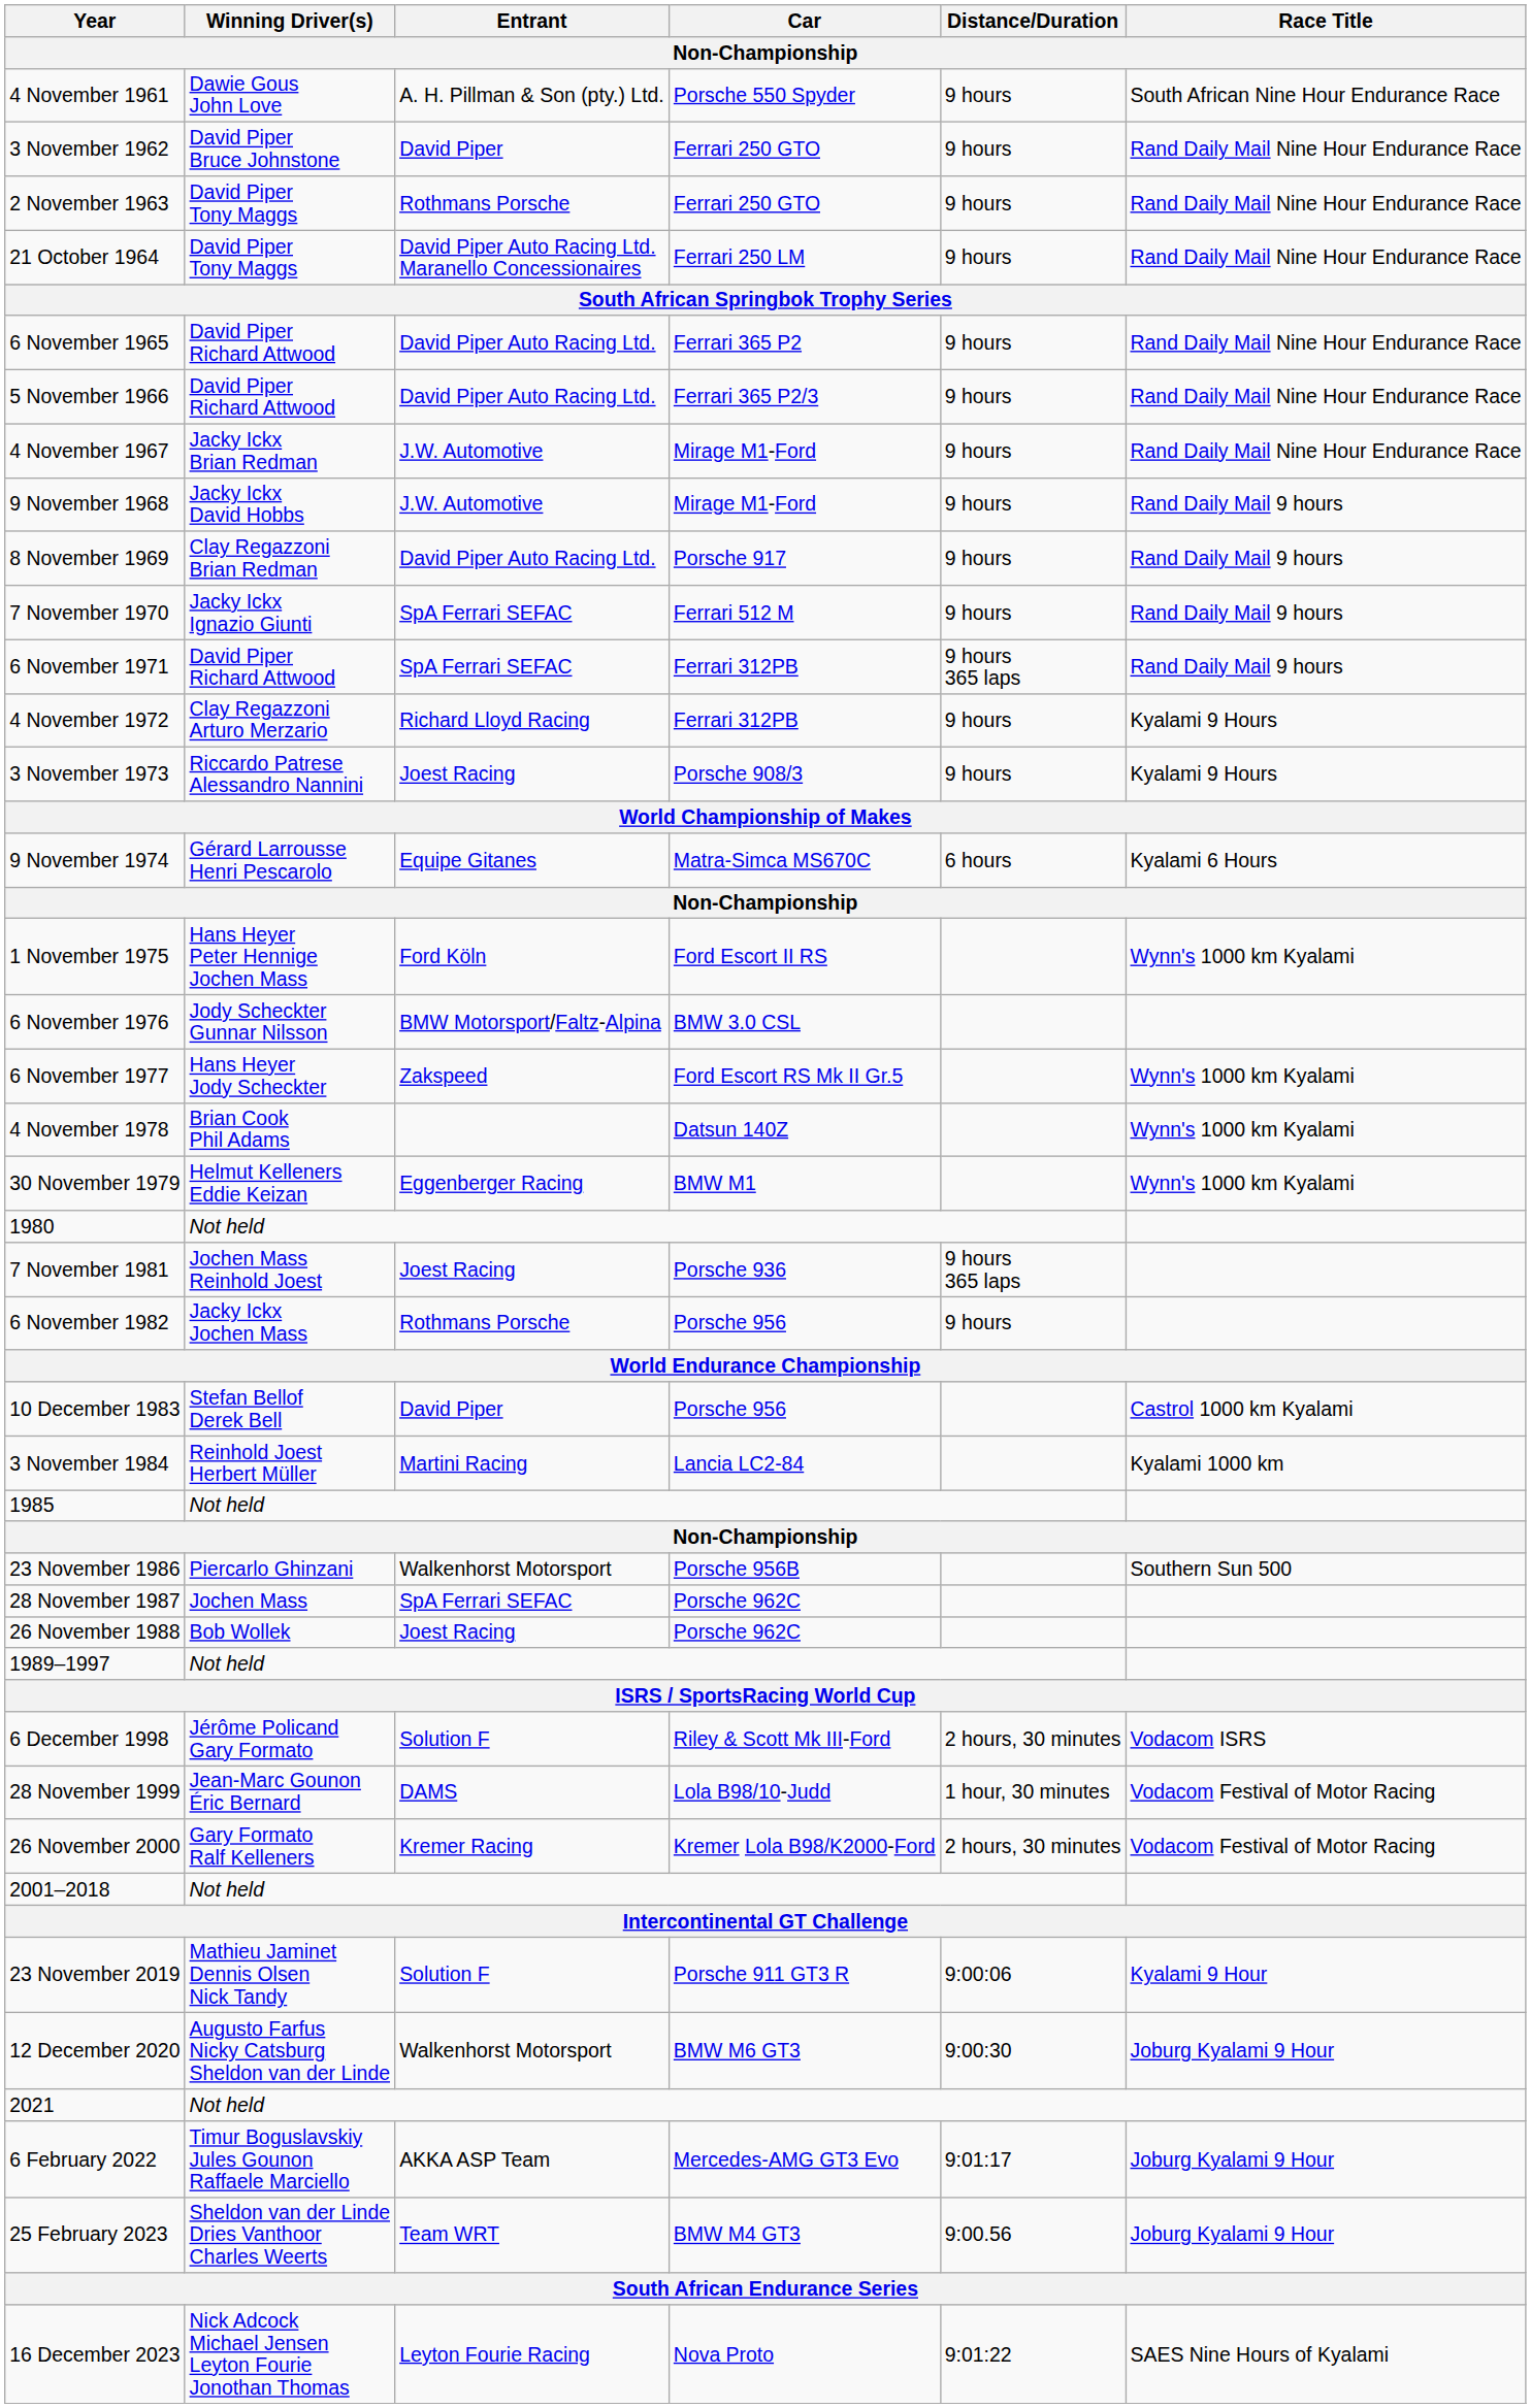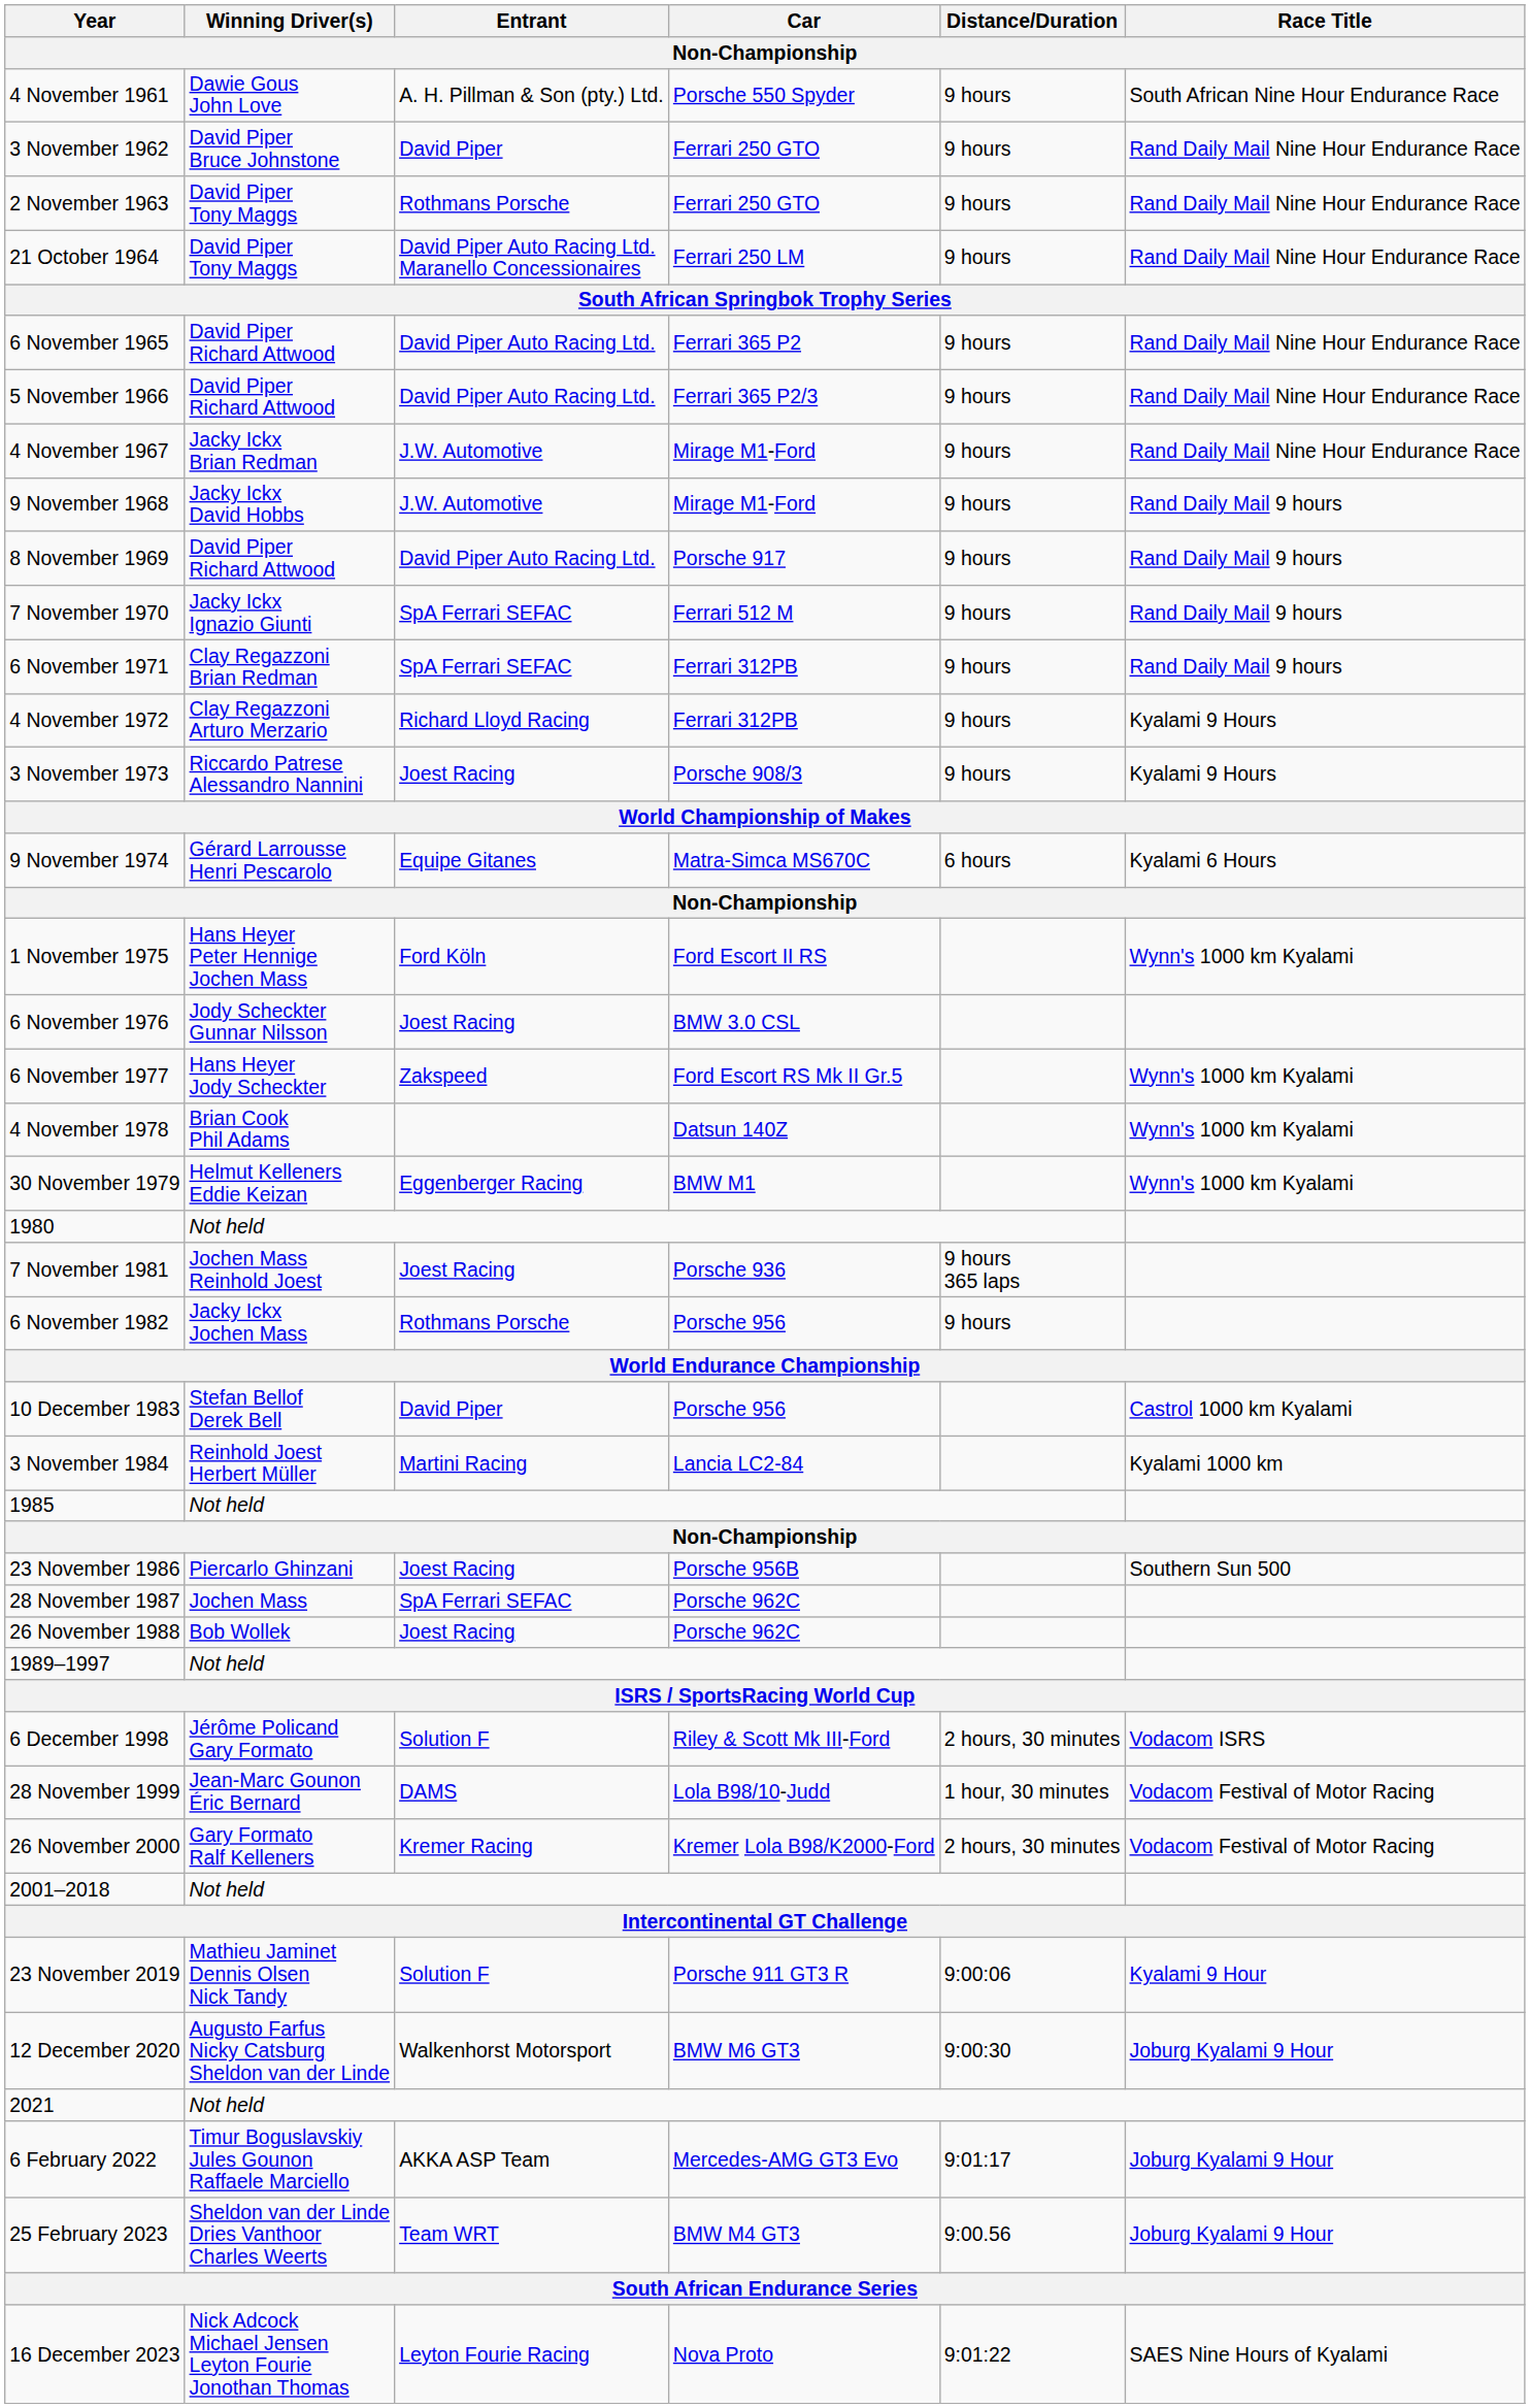8 November 1969 | Winning Driver(s): Clay Regazzoni Brian Redman -> David Piper Richard Attwood
6 November 1971 | Winning Driver(s): David Piper Richard Attwood -> Clay Regazzoni Brian Redman
6 November 1971 | Distance/Duration: 9 hours 365 laps -> 9 hours
6 November 1976 | Entrant: BMW Motorsport/Faltz-Alpina -> Joest Racing
23 November 1986 | Entrant: Walkenhorst Motorsport -> Joest Racing
